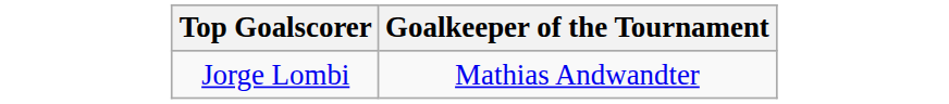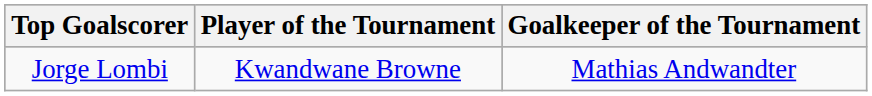+ column: Player of the Tournament | Kwandwane Browne
